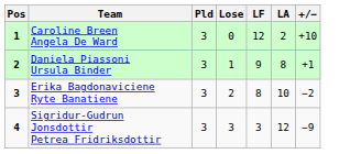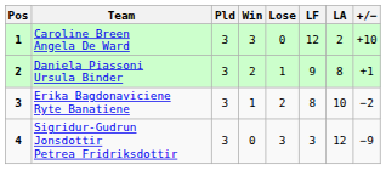+ column: Win | 3 | 2 | 1 | 0
